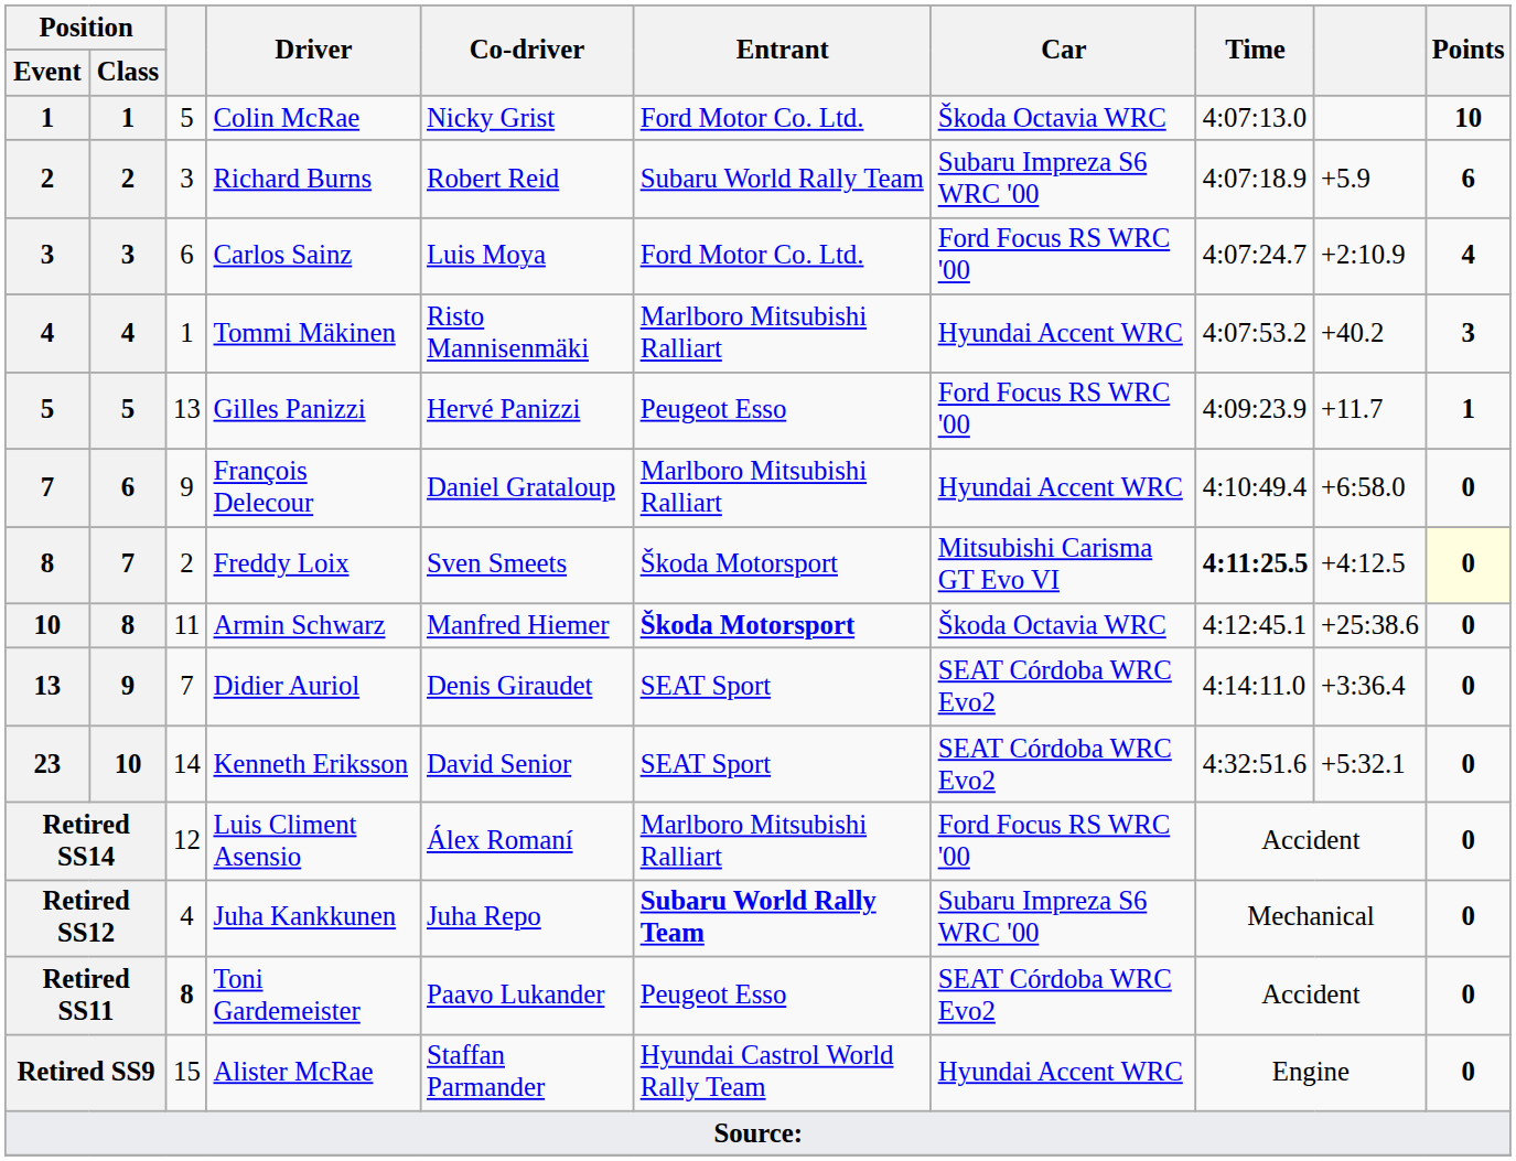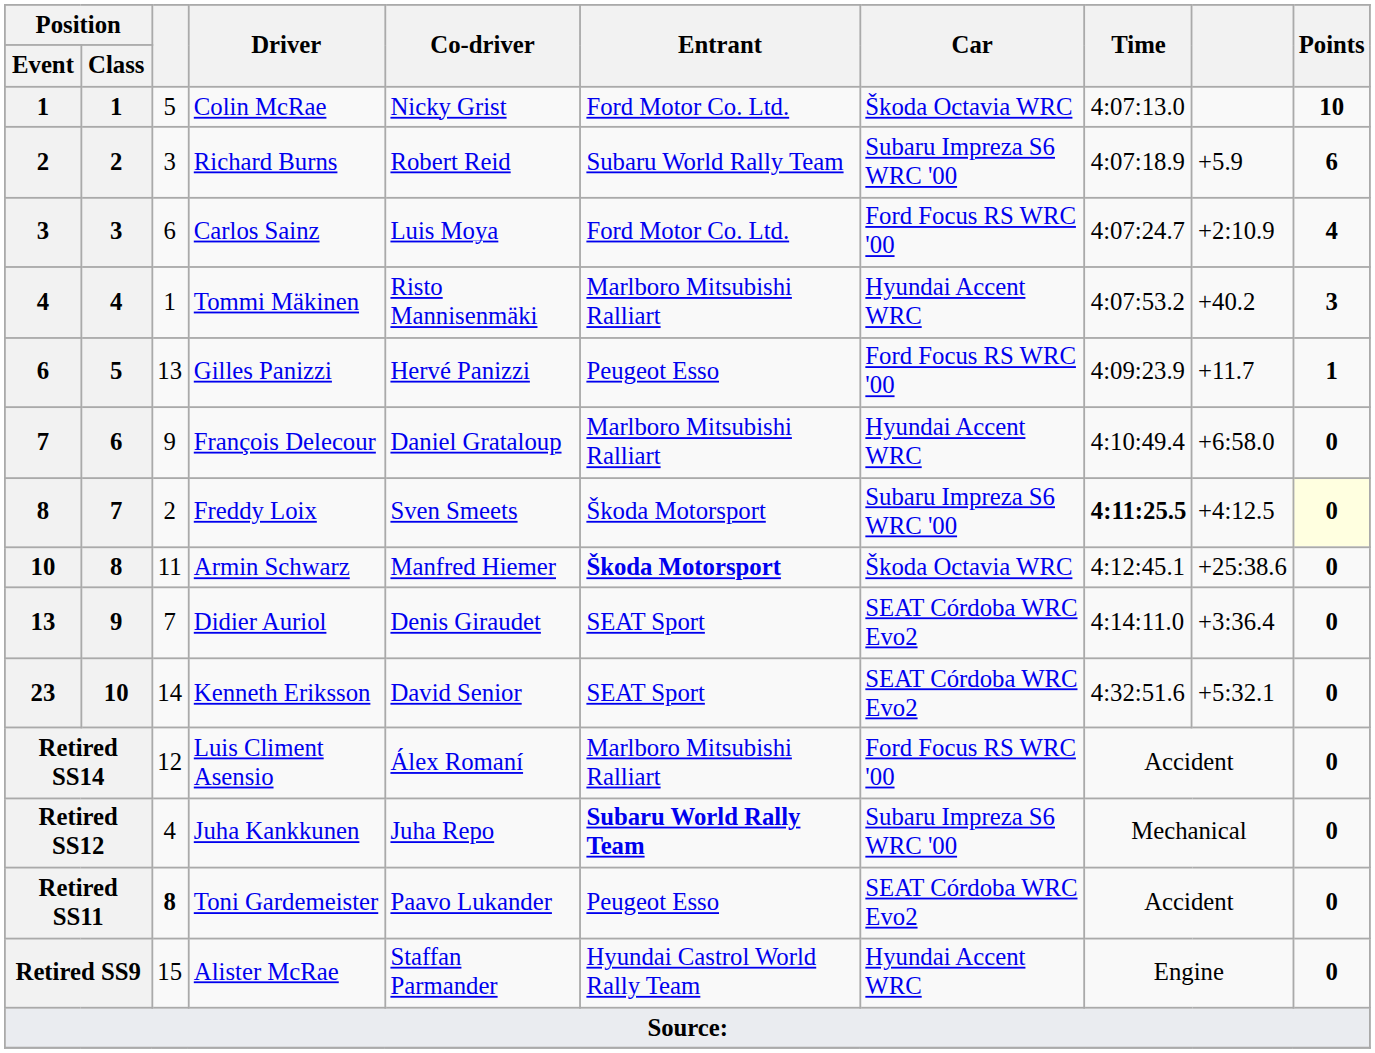Gilles Panizzi | Position / Event: 5 -> 6
Freddy Loix | Car: Mitsubishi Carisma GT Evo VI -> Subaru Impreza S6 WRC '00
